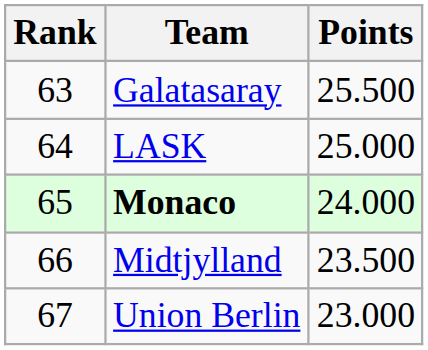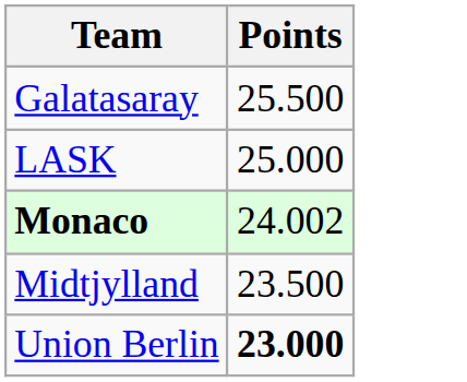- column: Rank | 63 | 64 | 65 | 66 | 67
Monaco | Points: 24.000 -> 24.002
Union Berlin | Points: normal -> bold
